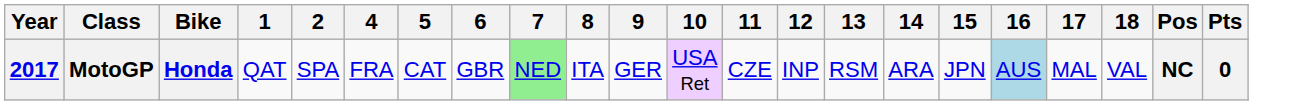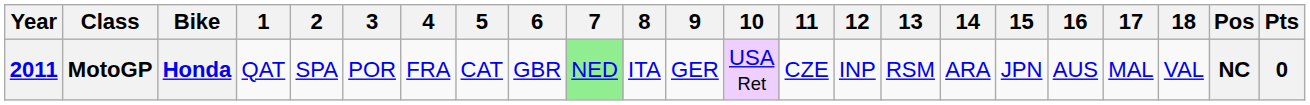+ column: 3 | POR
MotoGP | Year: 2017 -> 2011
MotoGP | 16: lightblue background -> no background
